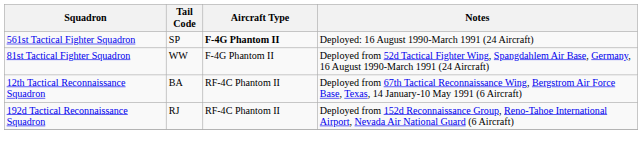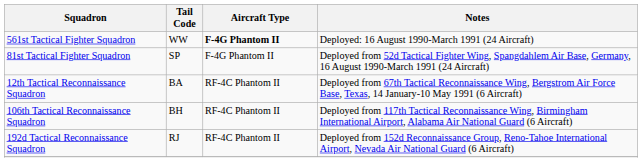561st Tactical Fighter Squadron | Tail Code: SP -> WW
81st Tactical Fighter Squadron | Tail Code: WW -> SP
+ row: 106th Tactical Reconnaissance Squadron | BH | RF-4C Phantom II | Deployed from 117th Tactical Reconnaissance Wing, Birmingham International Airport, Alabama Air National Guard (6 Aircraft)
